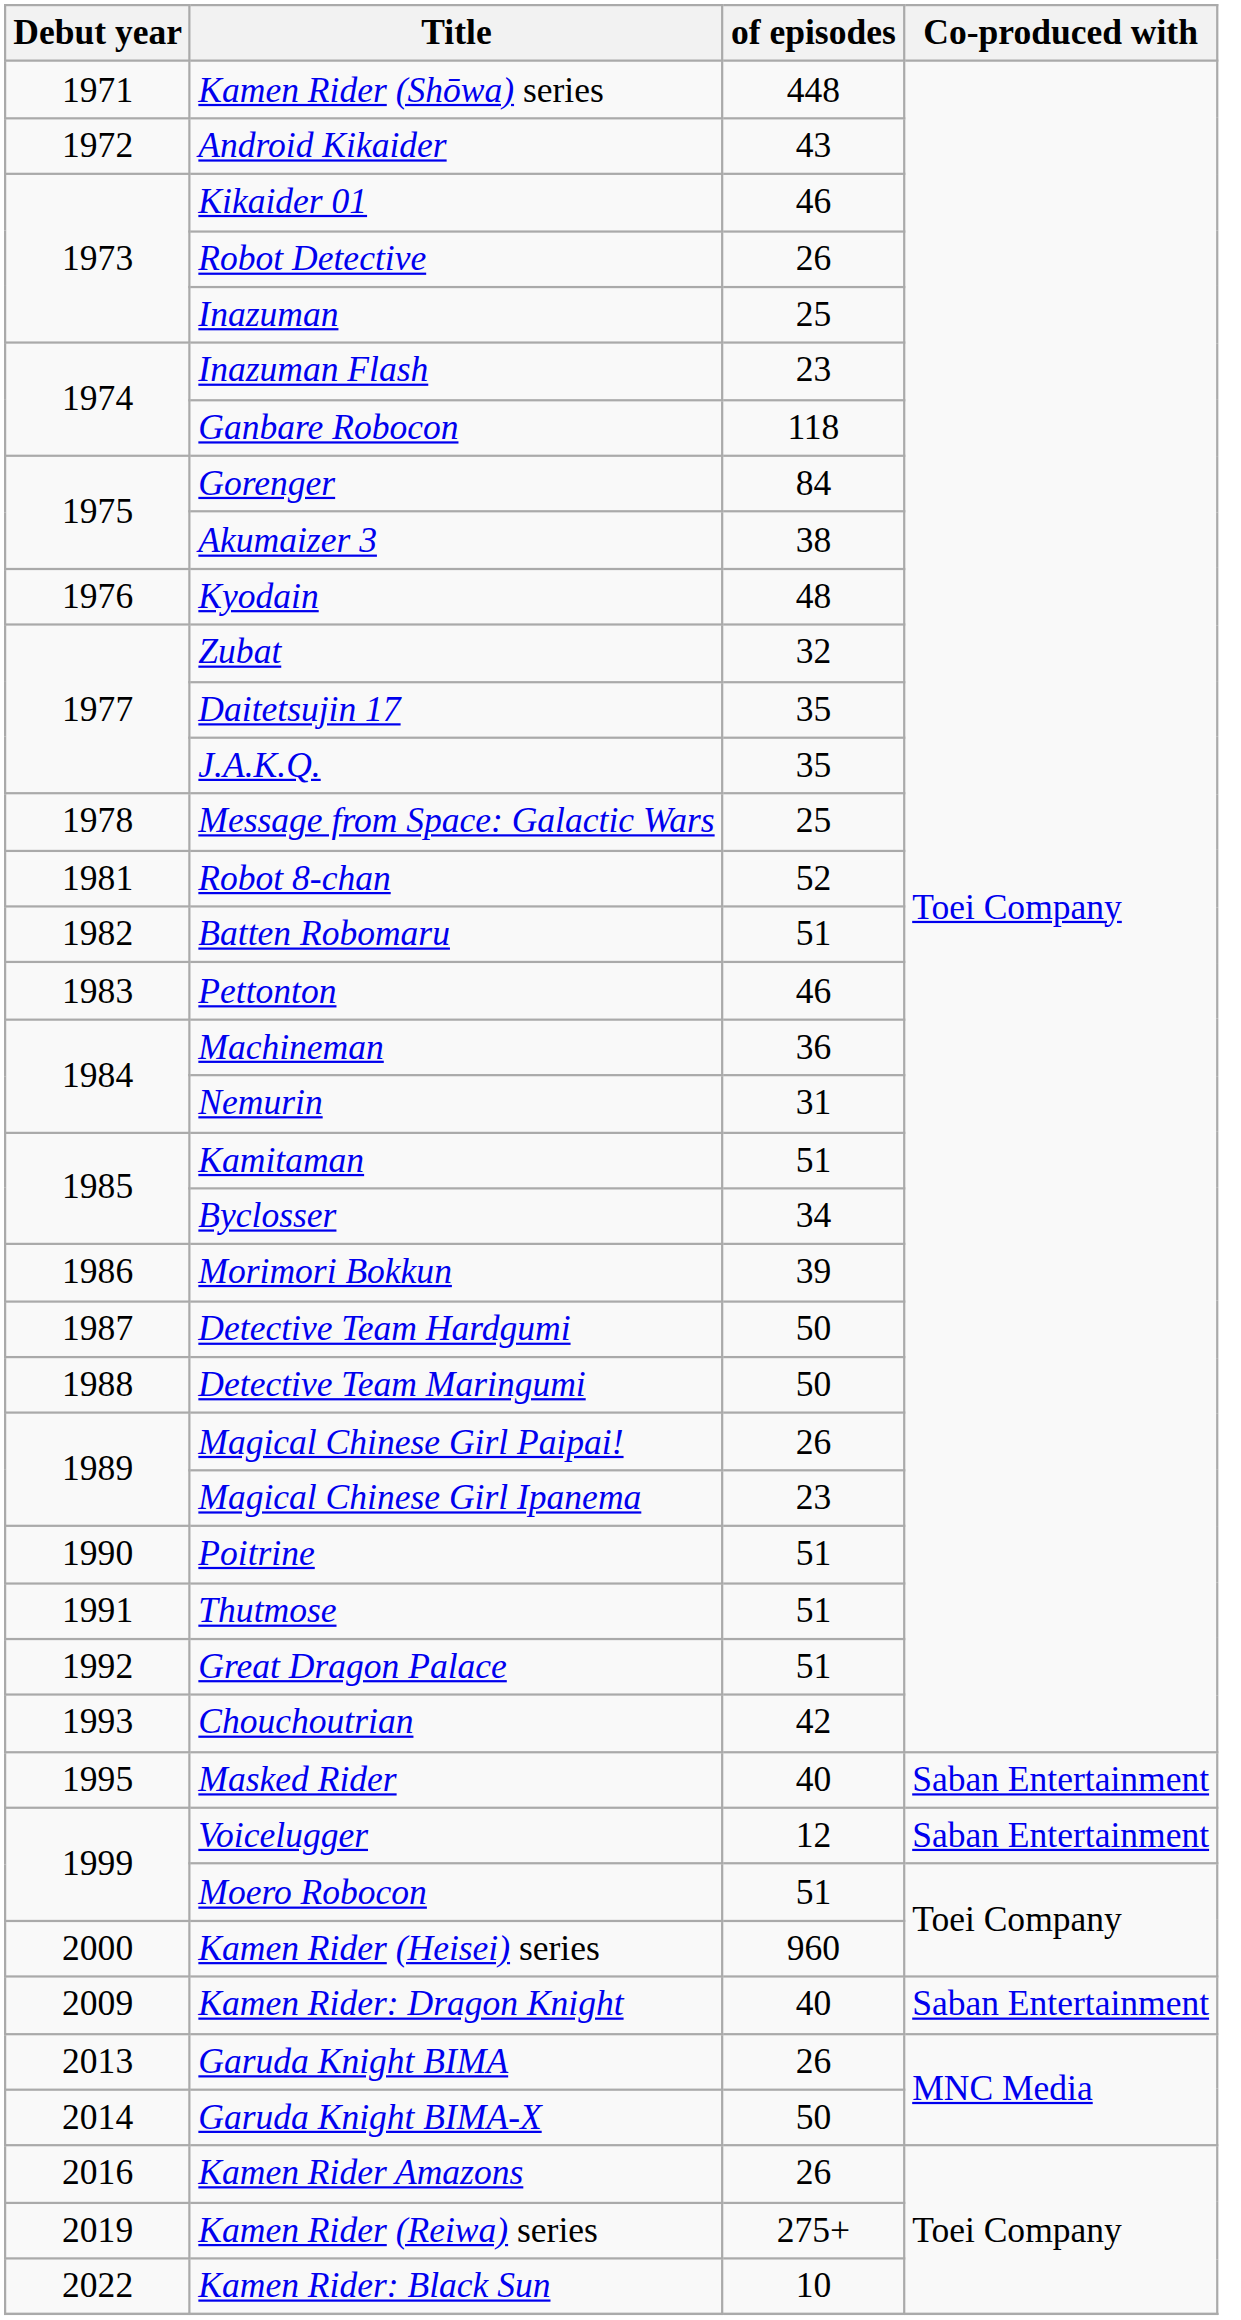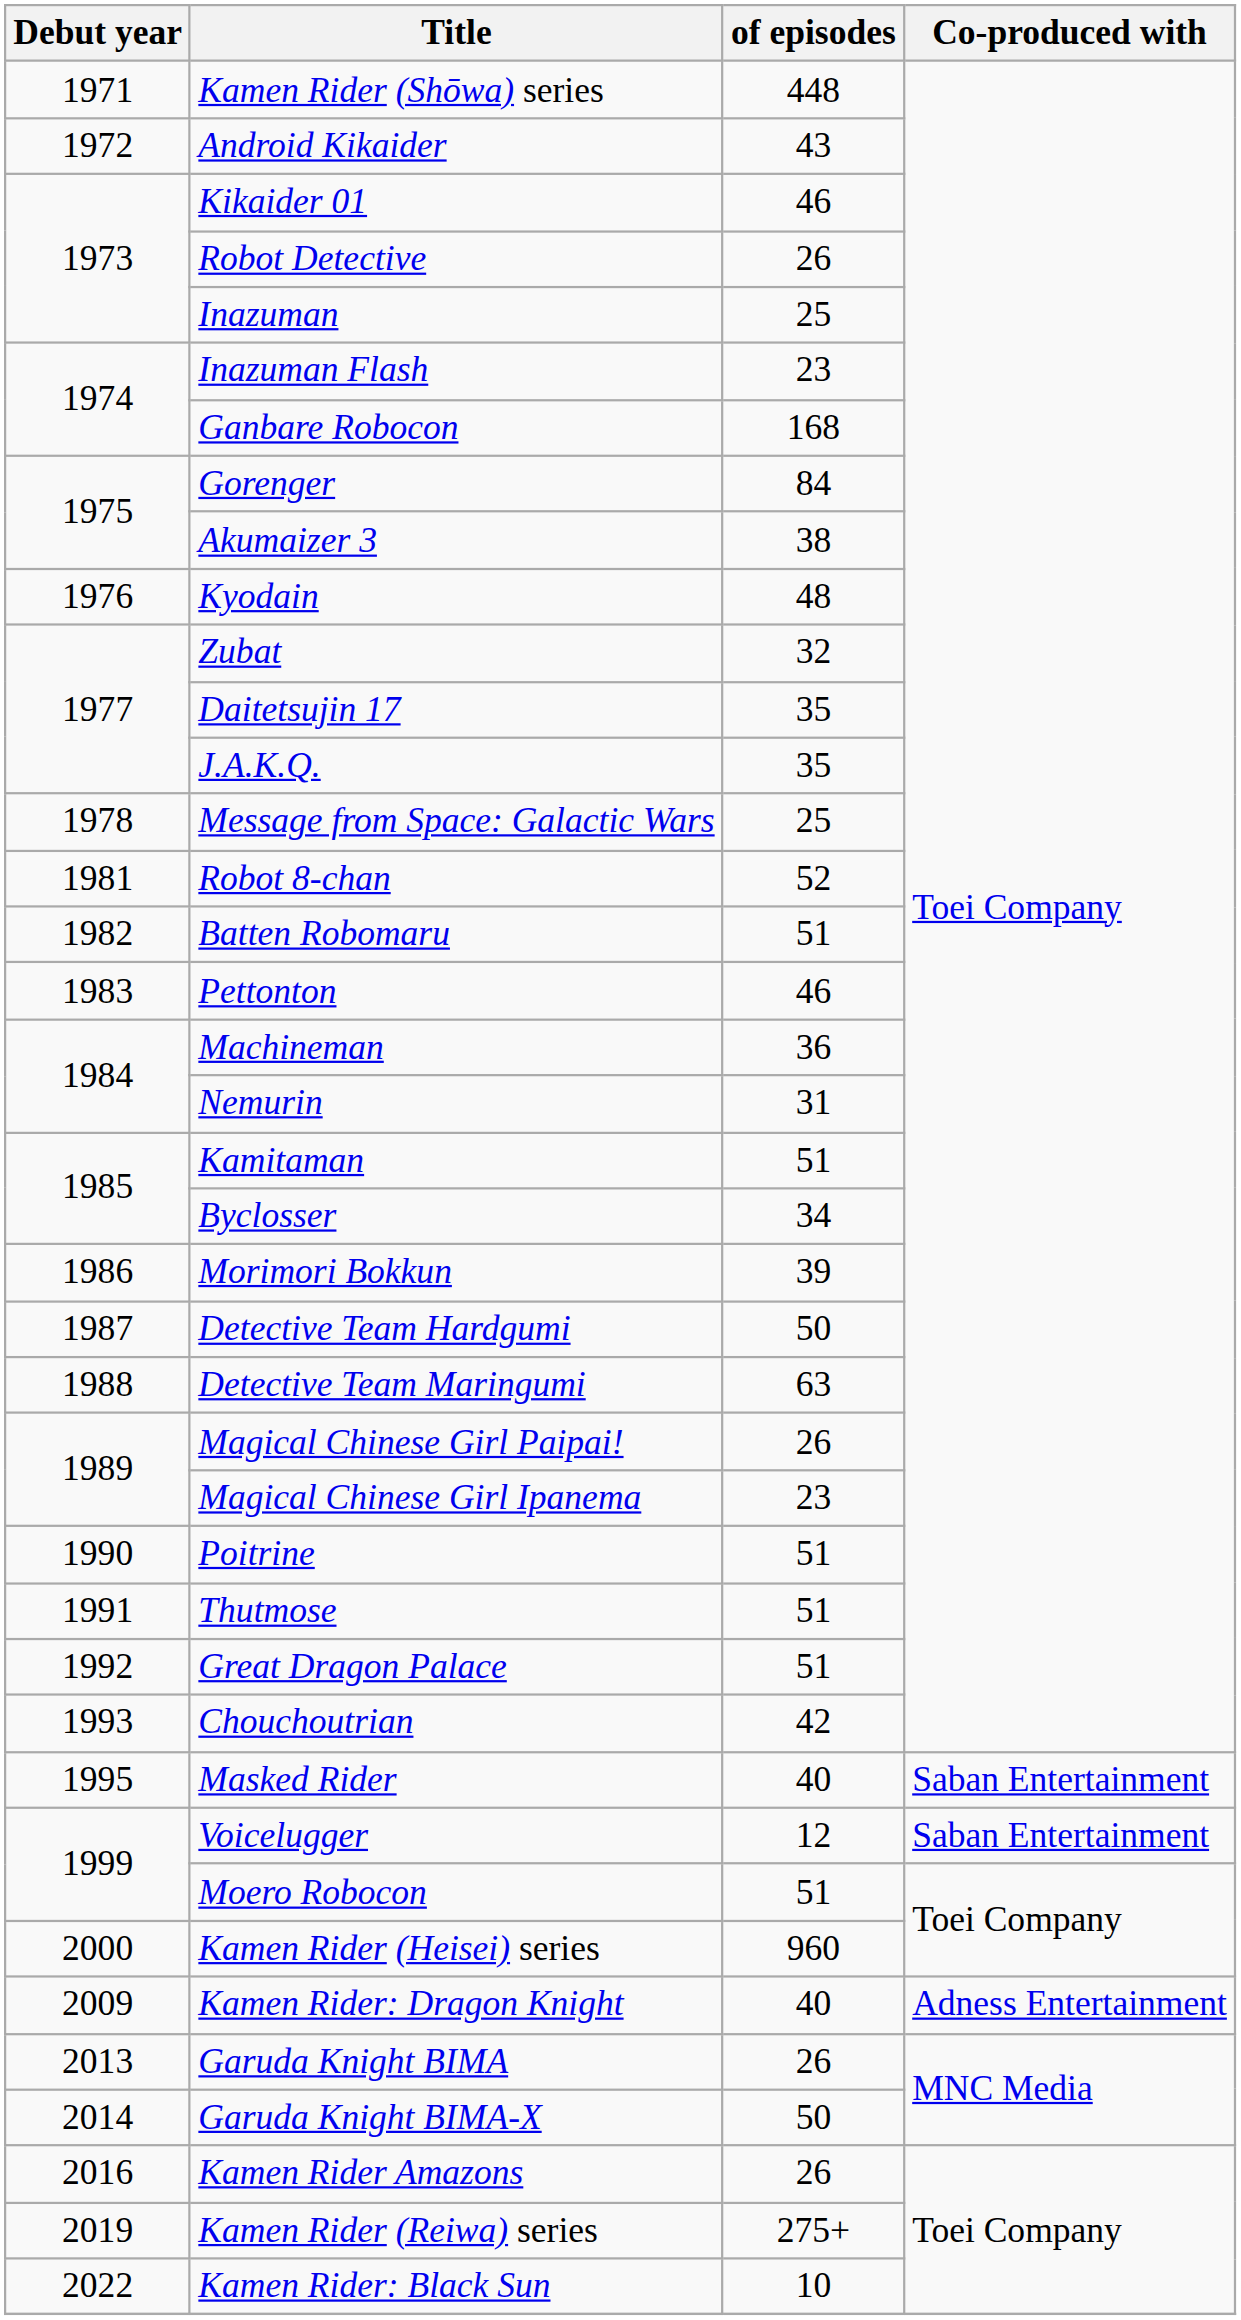Ganbare Robocon | of episodes: 118 -> 168
Detective Team Maringumi | of episodes: 50 -> 63
Kamen Rider: Dragon Knight | Co-produced with: Saban Entertainment -> Adness Entertainment
